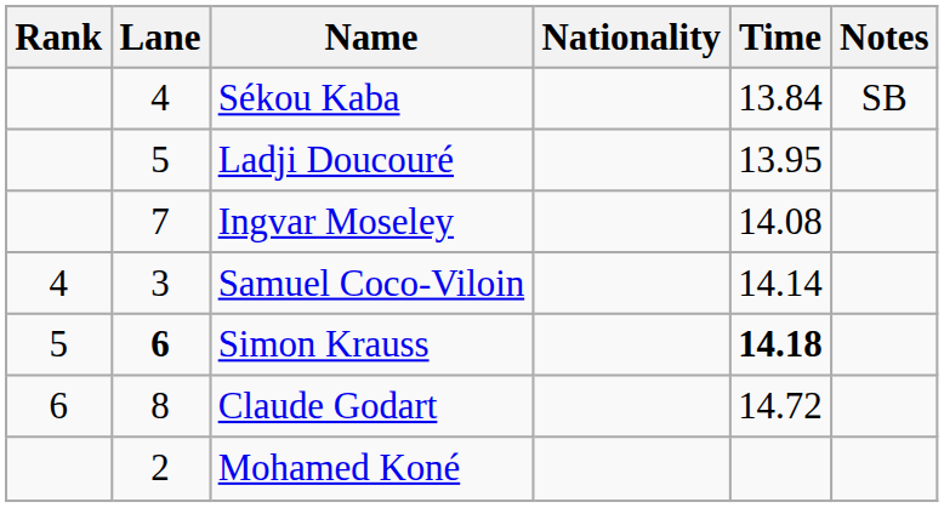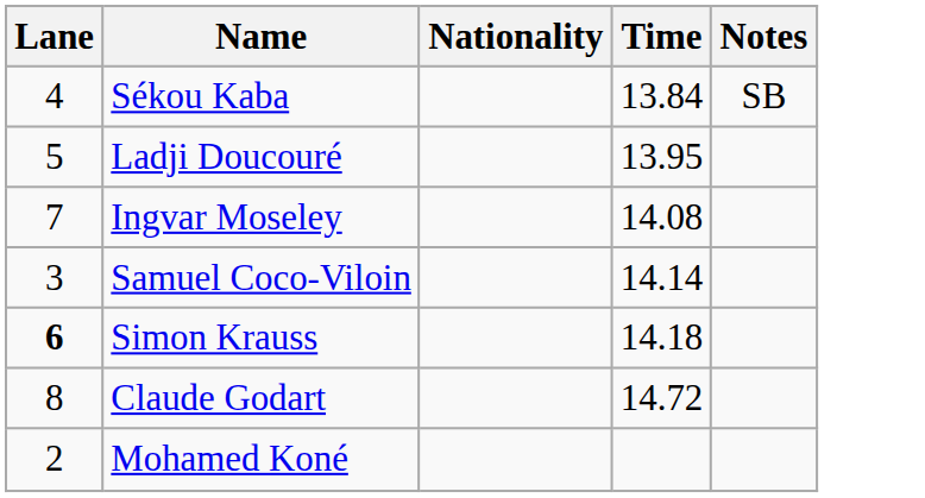- column: Rank | 4 | 5 | 6
Simon Krauss | Time: bold -> normal
